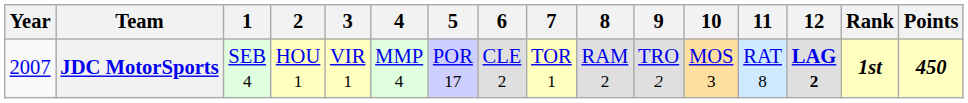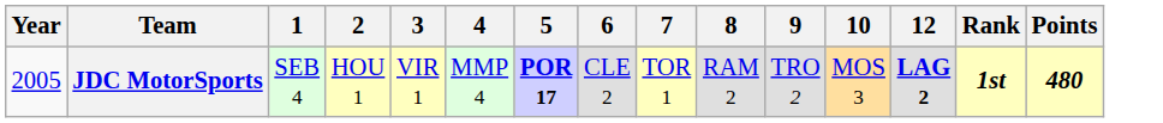- column: 11 | RAT 8
JDC MotorSports | Year: 2007 -> 2005
JDC MotorSports | 5: normal -> bold
JDC MotorSports | Points: 450 -> 480
